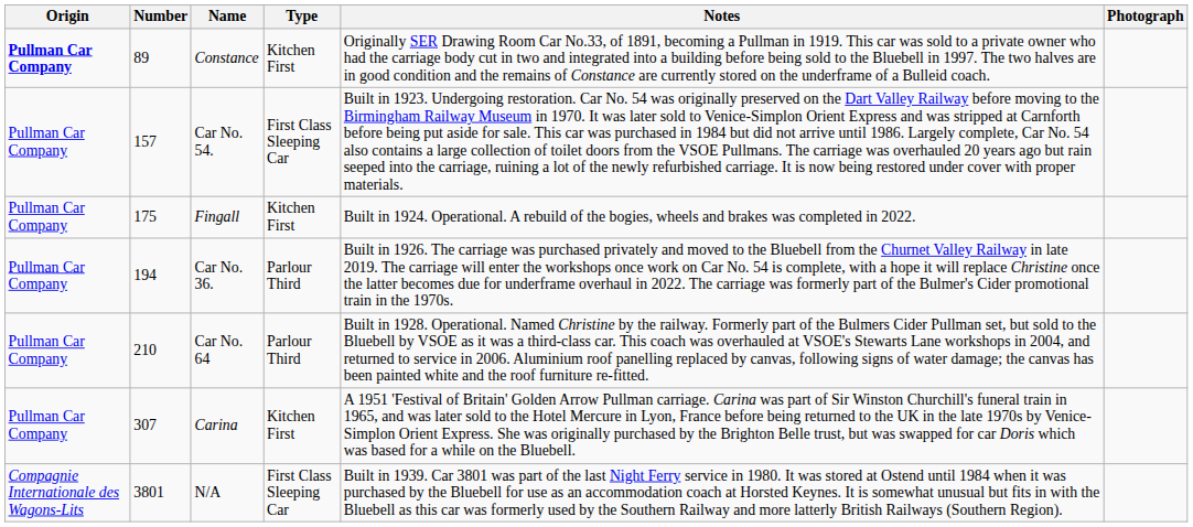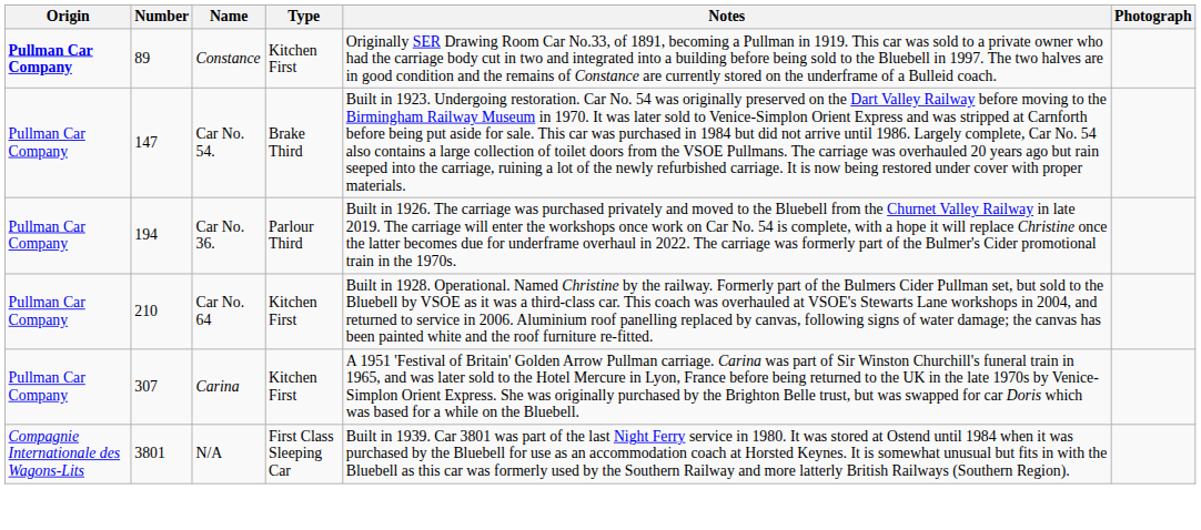Car No. 54. | Number: 157 -> 147
Car No. 54. | Type: First Class Sleeping Car -> Brake Third
- row: Pullman Car Company | 175 | Fingall | Kitchen First | Built in 1924. Operational. A rebuild of the bogies, wheels and brakes was completed in 2022.
Car No. 64 | Type: Parlour Third -> Kitchen First
